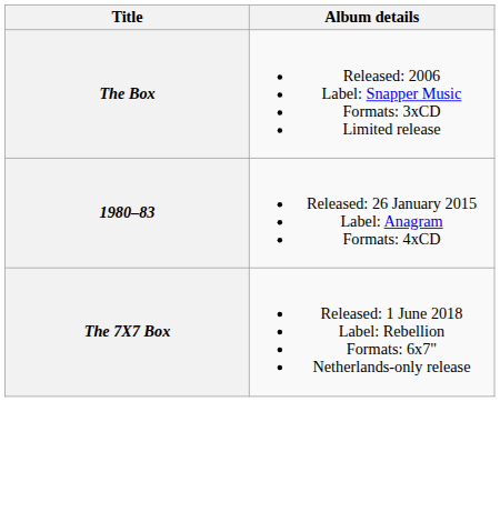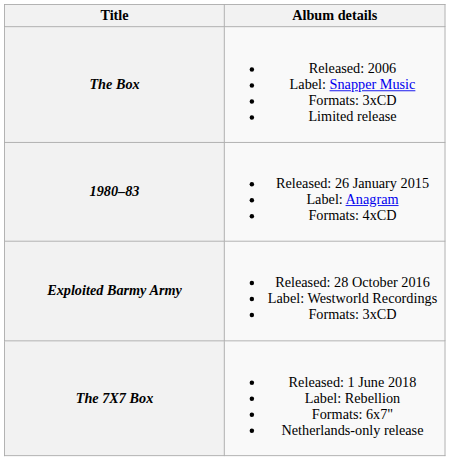+ row: Exploited Barmy Army | Released: 28 October 2016 Label: Westworld Recordings Formats: 3xCD
